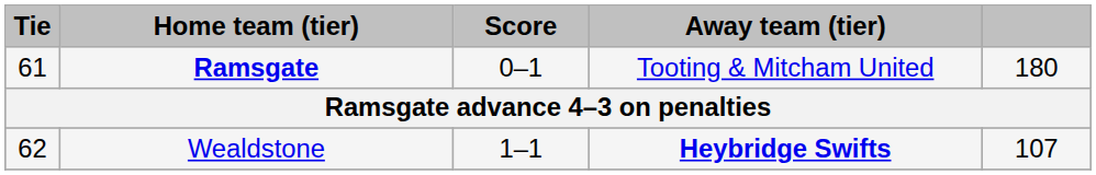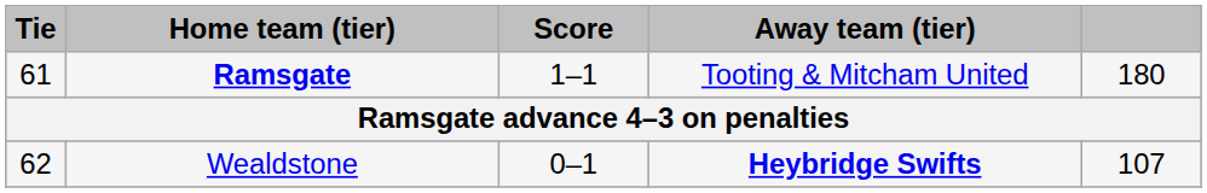Ramsgate | Score: 0–1 -> 1–1
Wealdstone | Score: 1–1 -> 0–1
